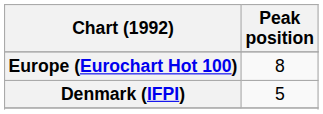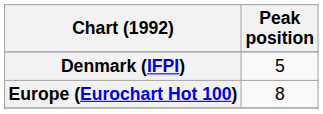rows swapped: Denmark (IFPI) <-> Europe (Eurochart Hot 100)
